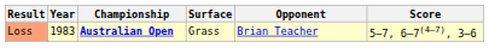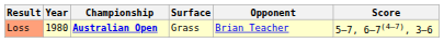Loss | Year: 1983 -> 1980
